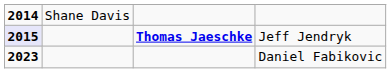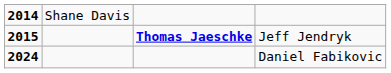Jeff Jendryk | column 1: lavender background -> no background
Daniel Fabikovic | column 1: 2023 -> 2024
